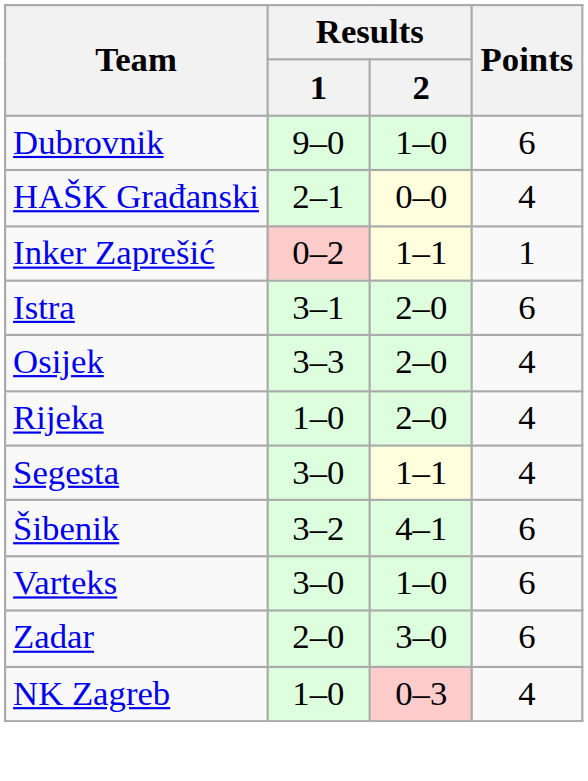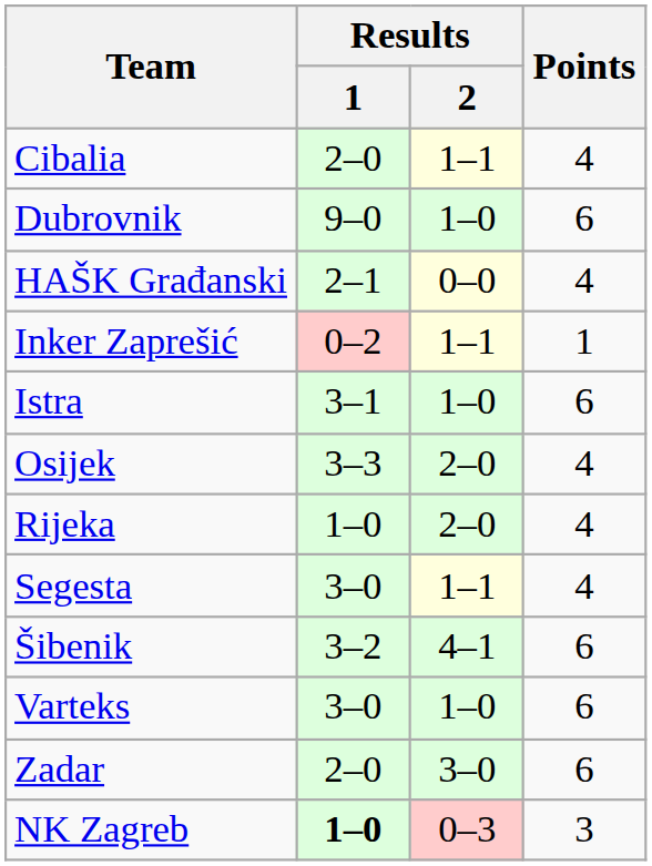+ row: Cibalia | 2–0 | 1–1 | 4
Istra | Results / 2: 2–0 -> 1–0
NK Zagreb | Results / 1: normal -> bold
NK Zagreb | Points: 4 -> 3
